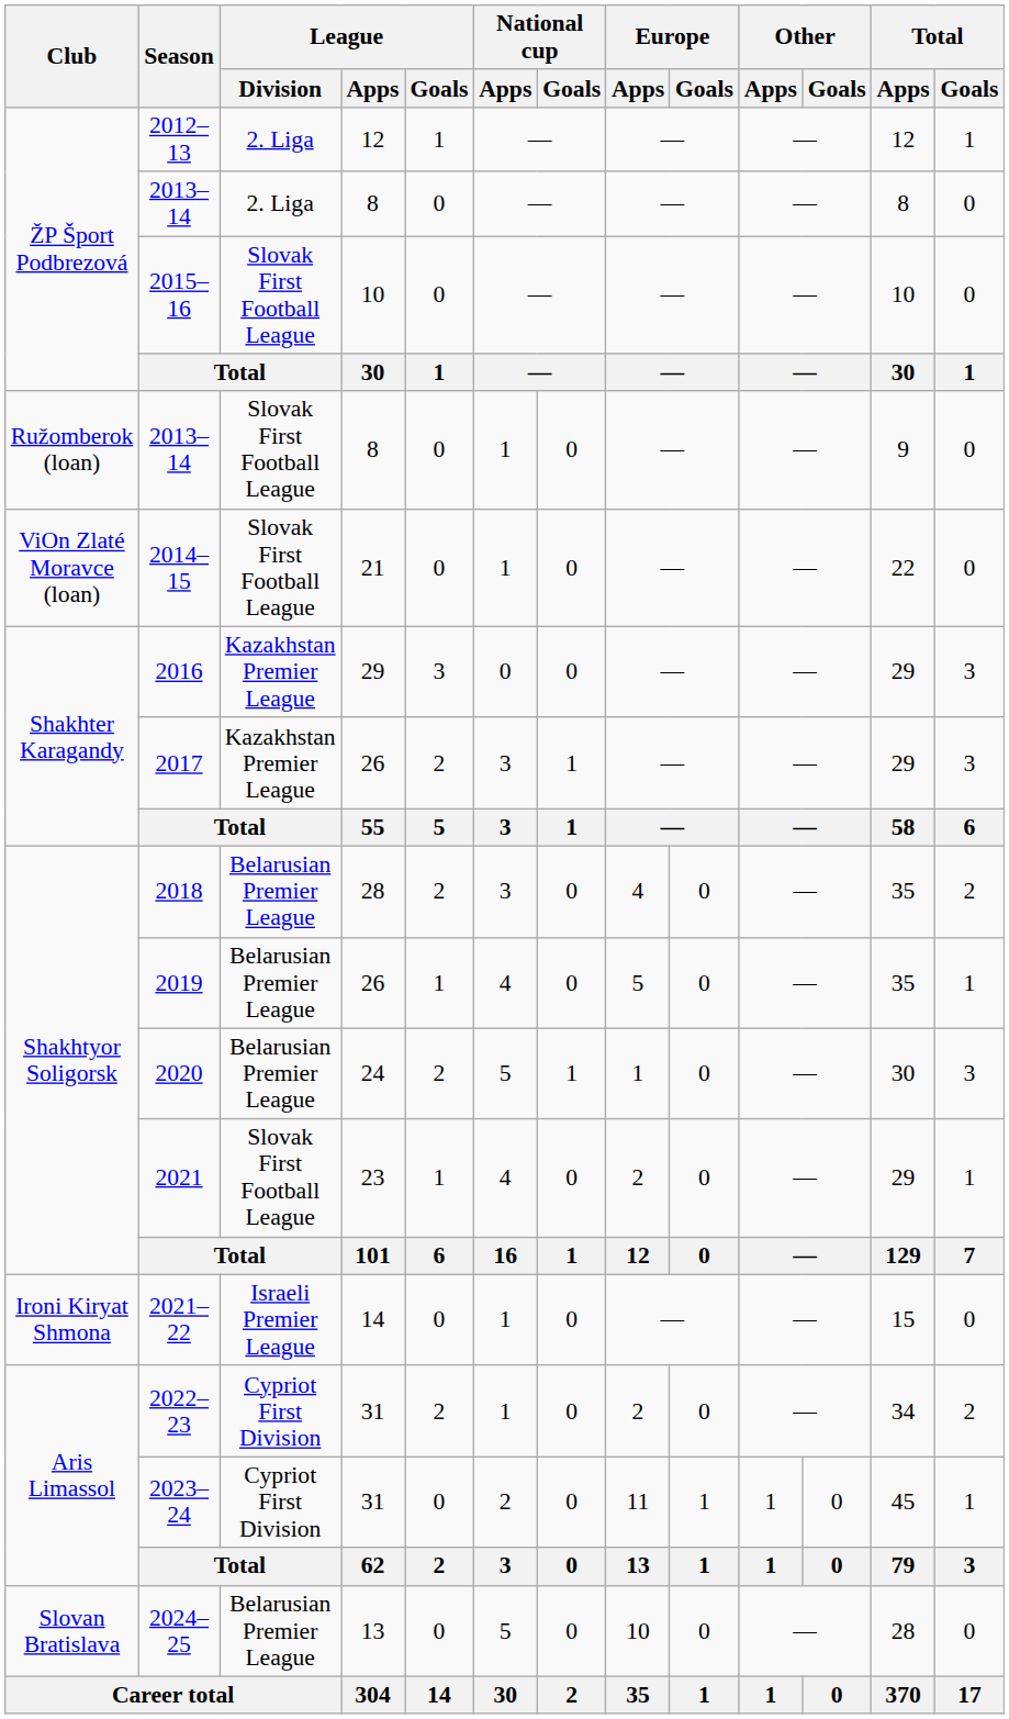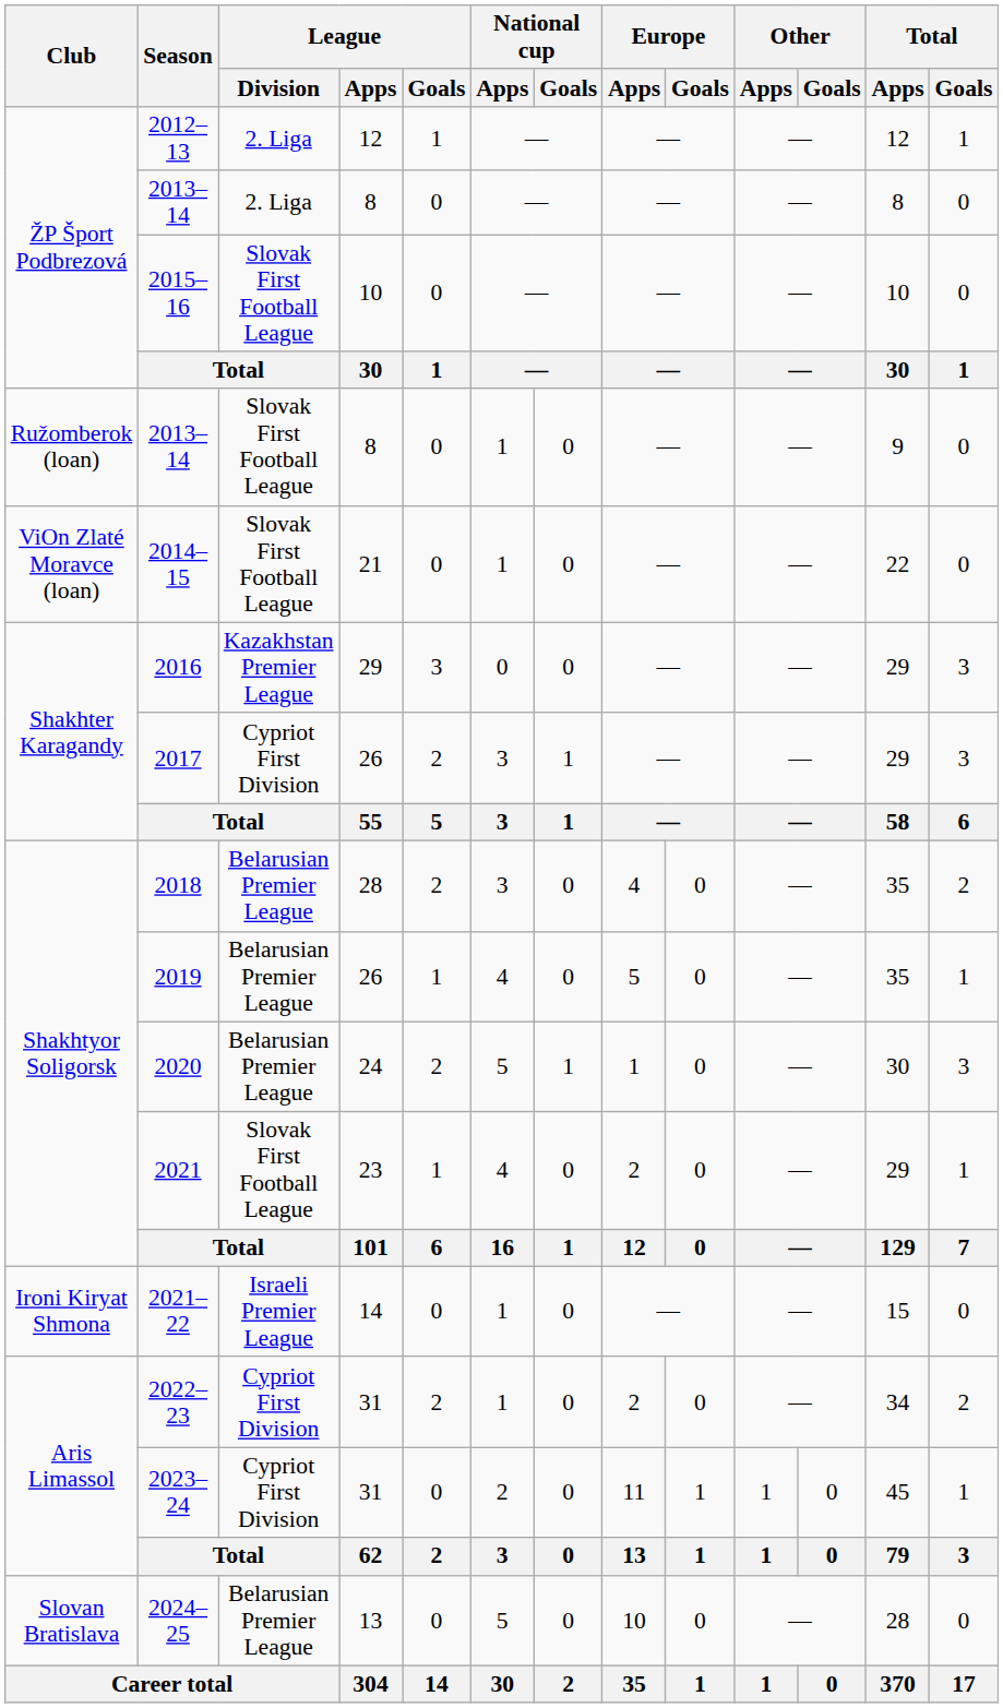2017 | League / Division: Kazakhstan Premier League -> Cypriot First Division
